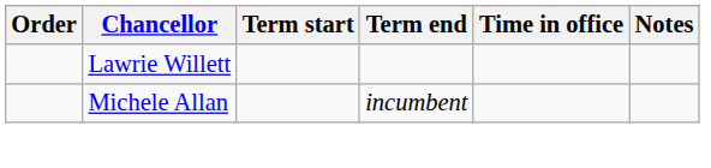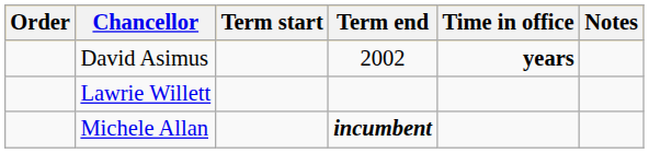+ row: David Asimus | 2002 | years
Michele Allan | Term end: normal -> bold
